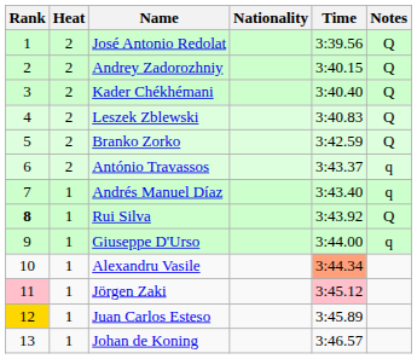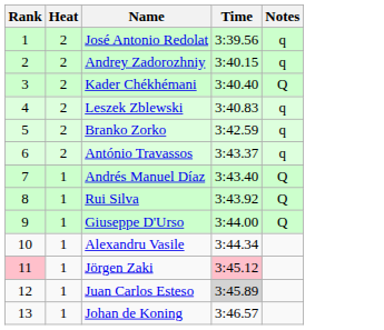- column: Nationality
José Antonio Redolat | Notes: Q -> q
Andrey Zadorozhniy | Notes: Q -> q
Leszek Zblewski | Notes: Q -> q
Branko Zorko | Notes: Q -> q
Andrés Manuel Díaz | Notes: q -> Q
Rui Silva | Rank: bold -> normal
Giuseppe D'Urso | Notes: q -> Q
Alexandru Vasile | Time: lightsalmon background -> no background
Juan Carlos Esteso | Rank: gold background -> no background
Juan Carlos Esteso | Time: no background -> lightgrey background
